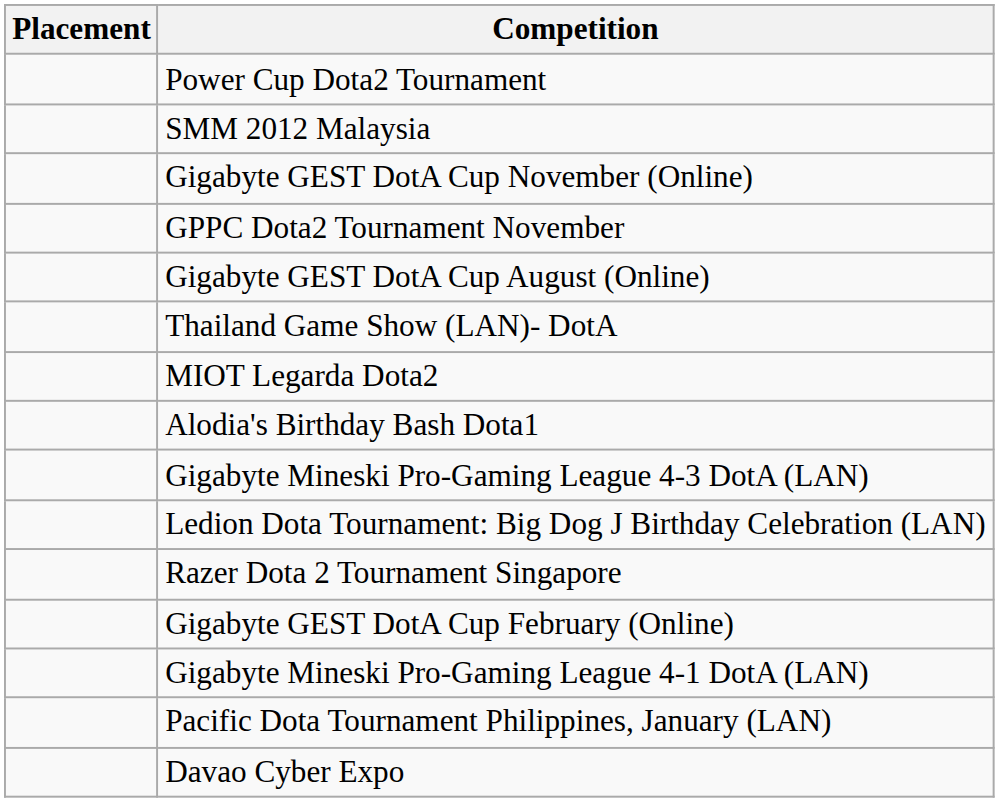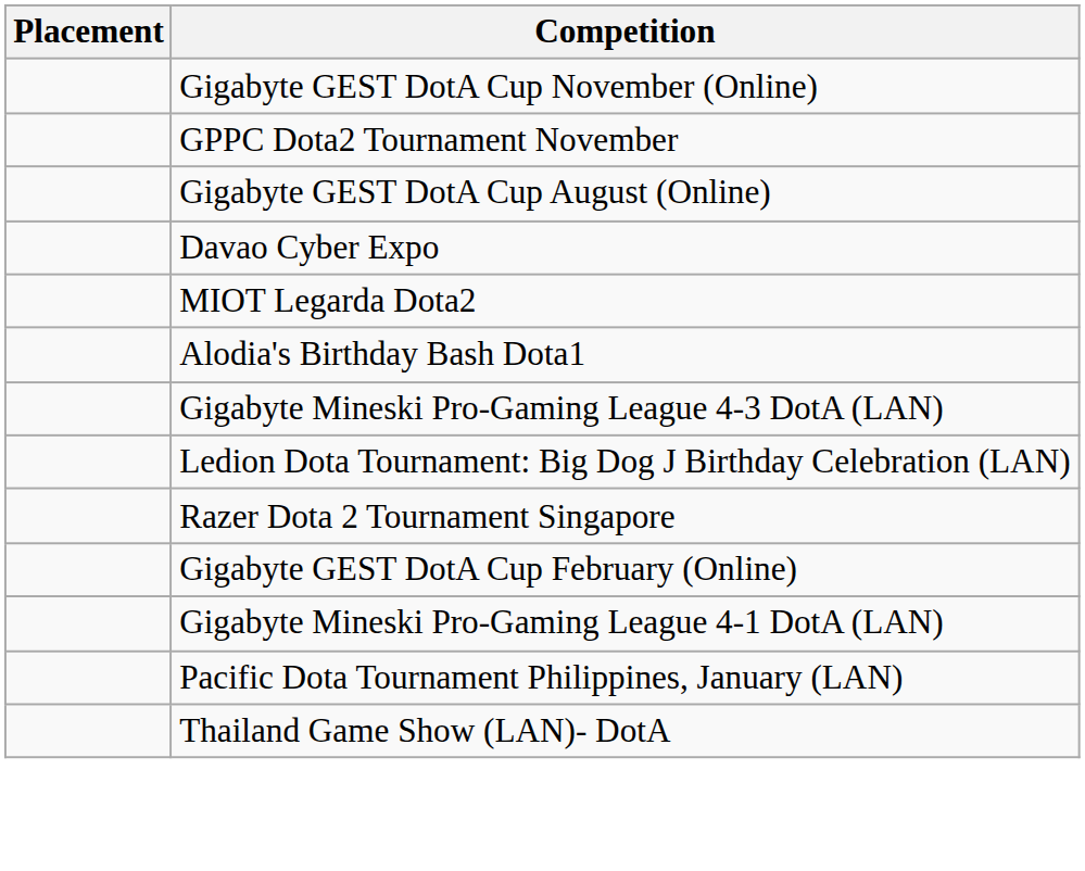- row: Power Cup Dota2 Tournament
- row: SMM 2012 Malaysia
rows swapped: Davao Cyber Expo <-> Thailand Game Show (LAN)- DotA
